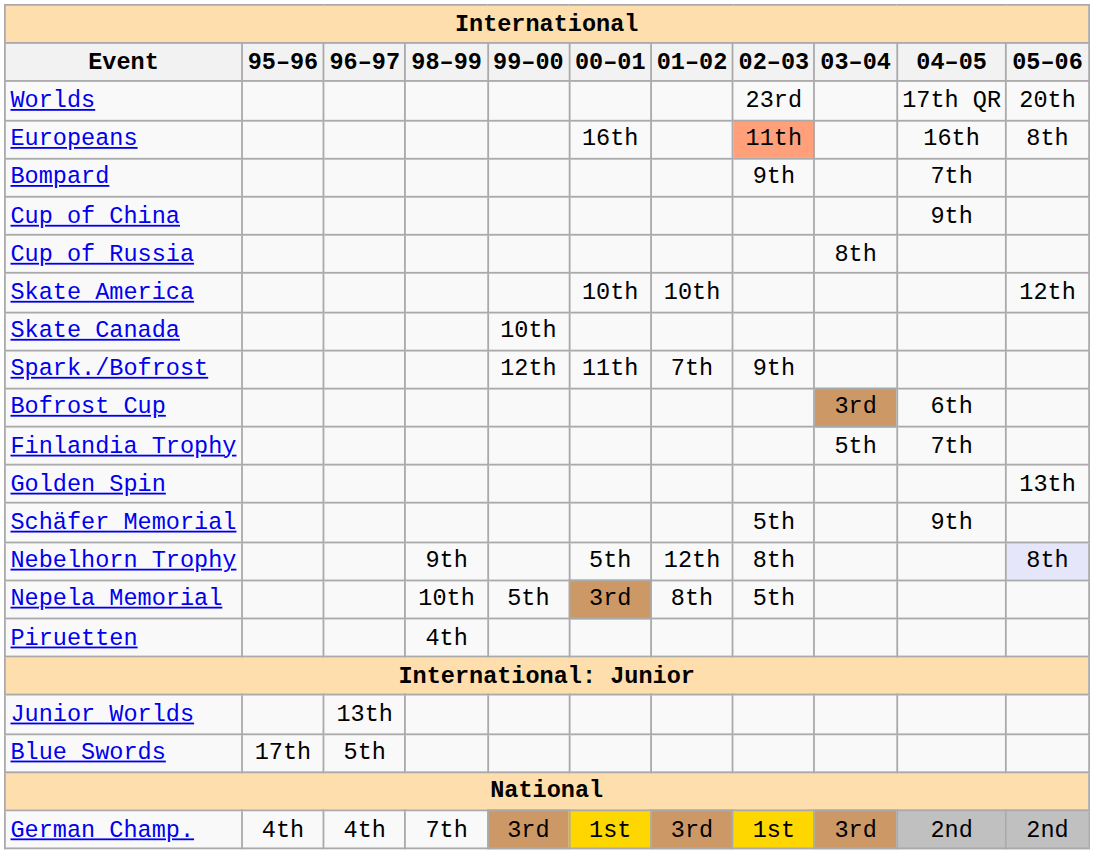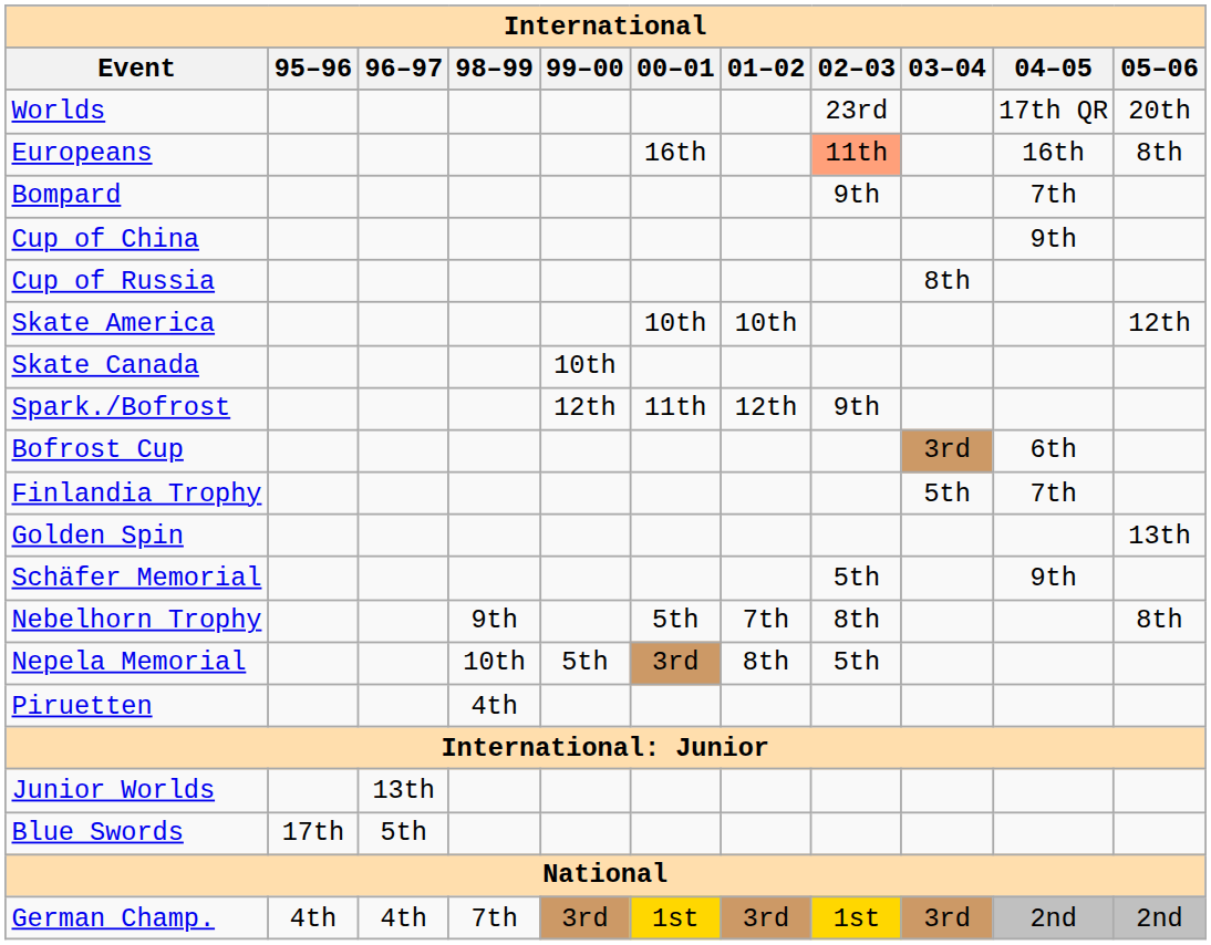Spark./Bofrost | 01–02: 7th -> 12th
Nebelhorn Trophy | 01–02: 12th -> 7th
Nebelhorn Trophy | 05–06: lavender background -> no background
